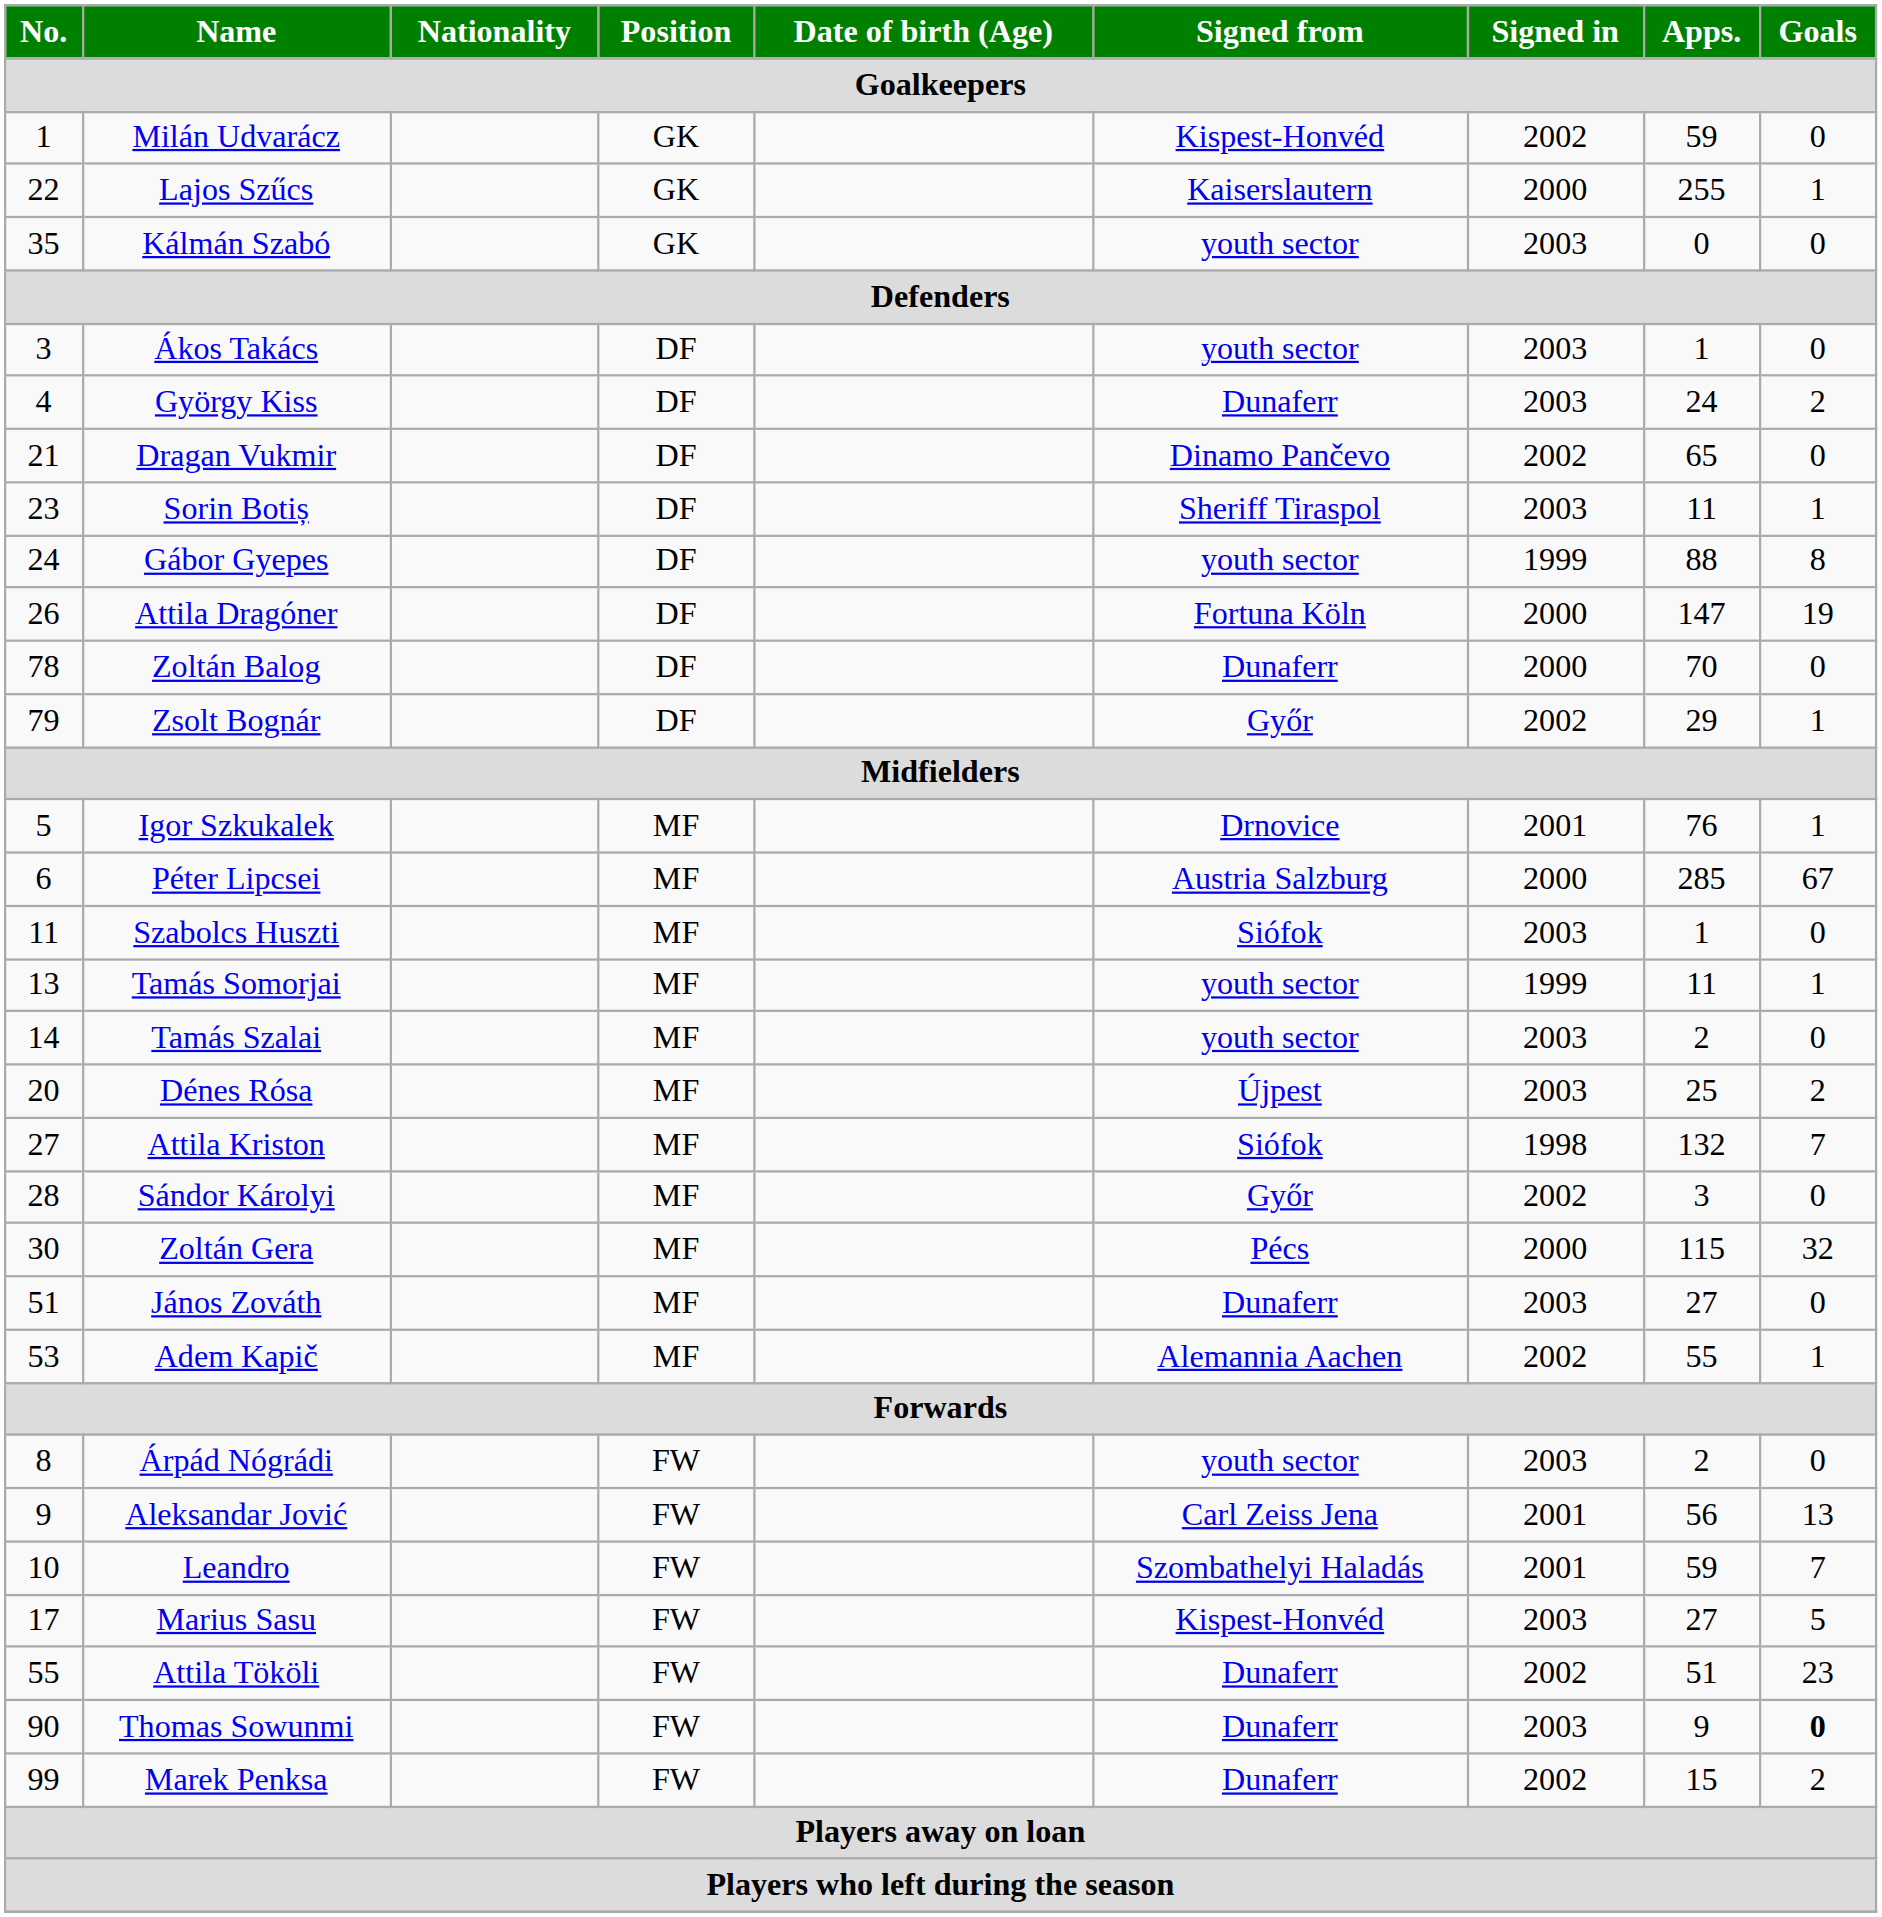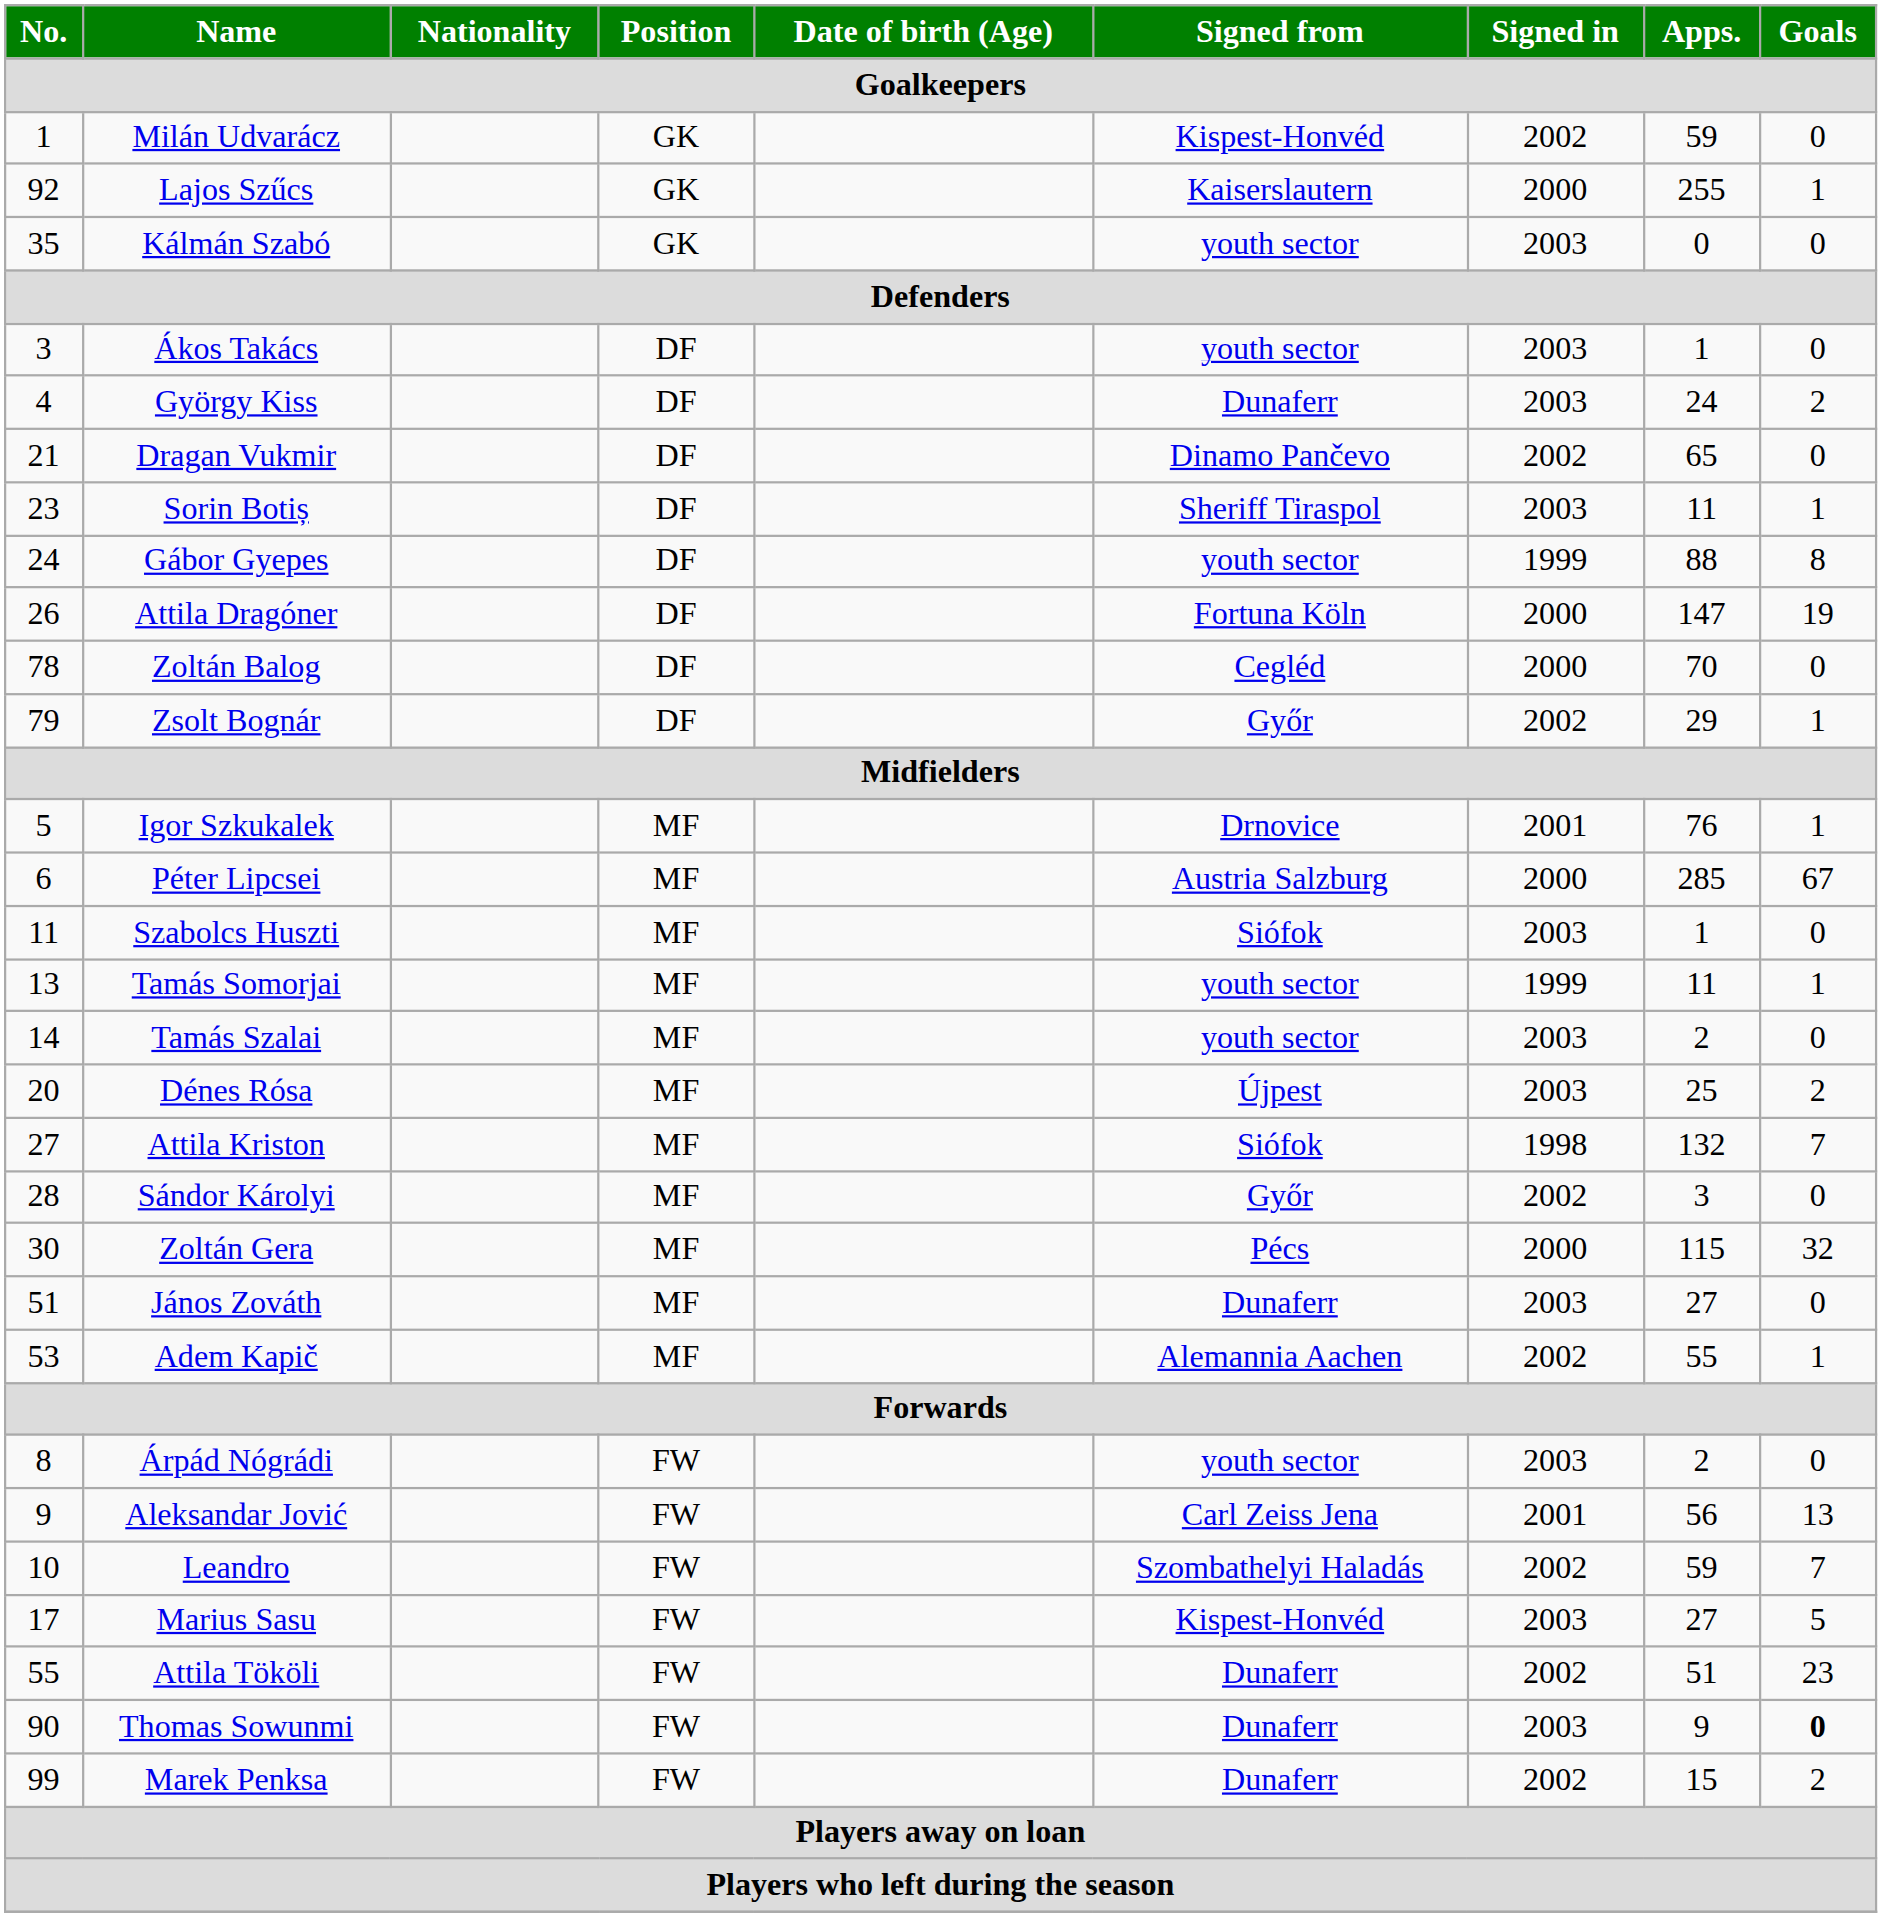Lajos Szűcs | No.: 22 -> 92
Zoltán Balog | Signed from: Dunaferr -> Cegléd
Leandro | Signed in: 2001 -> 2002
